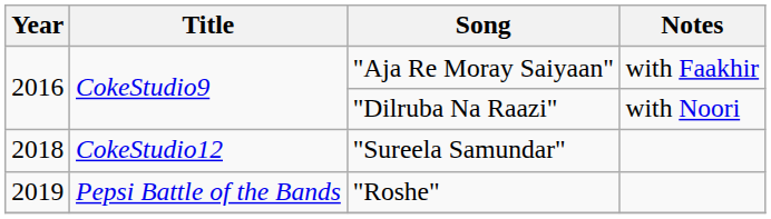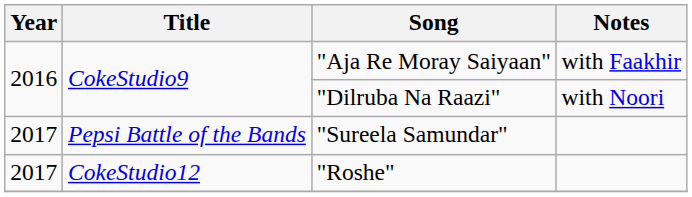"Sureela Samundar" | Year: 2018 -> 2017
"Sureela Samundar" | Title: CokeStudio12 -> Pepsi Battle of the Bands
"Roshe" | Year: 2019 -> 2017
"Roshe" | Title: Pepsi Battle of the Bands -> CokeStudio12
